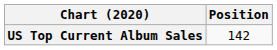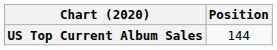US Top Current Album Sales | Position: 142 -> 144
